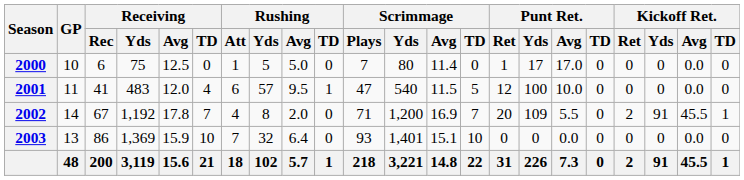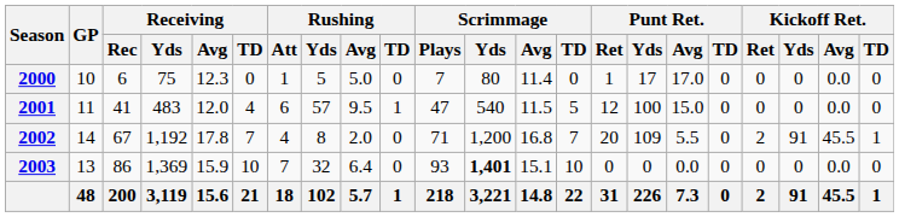2000 | Receiving / Avg: 12.5 -> 12.3
2001 | Punt Ret. / Avg: 10.0 -> 15.0
2002 | Scrimmage / Avg: 16.9 -> 16.8
2003 | Scrimmage / Yds: normal -> bold
